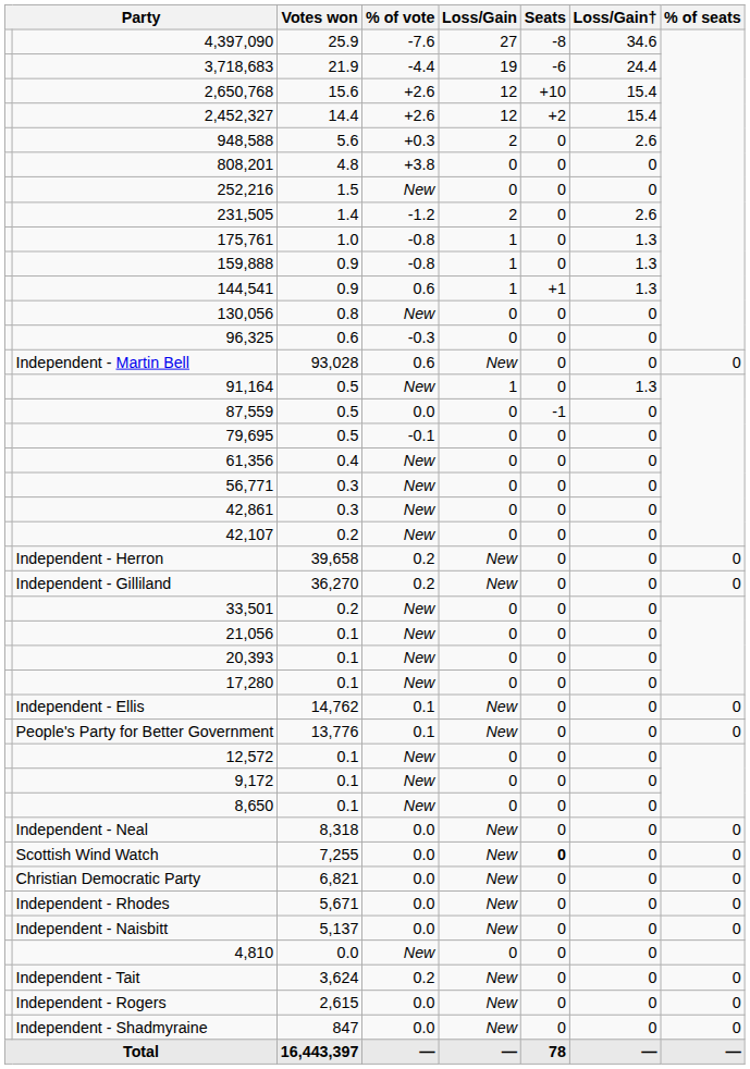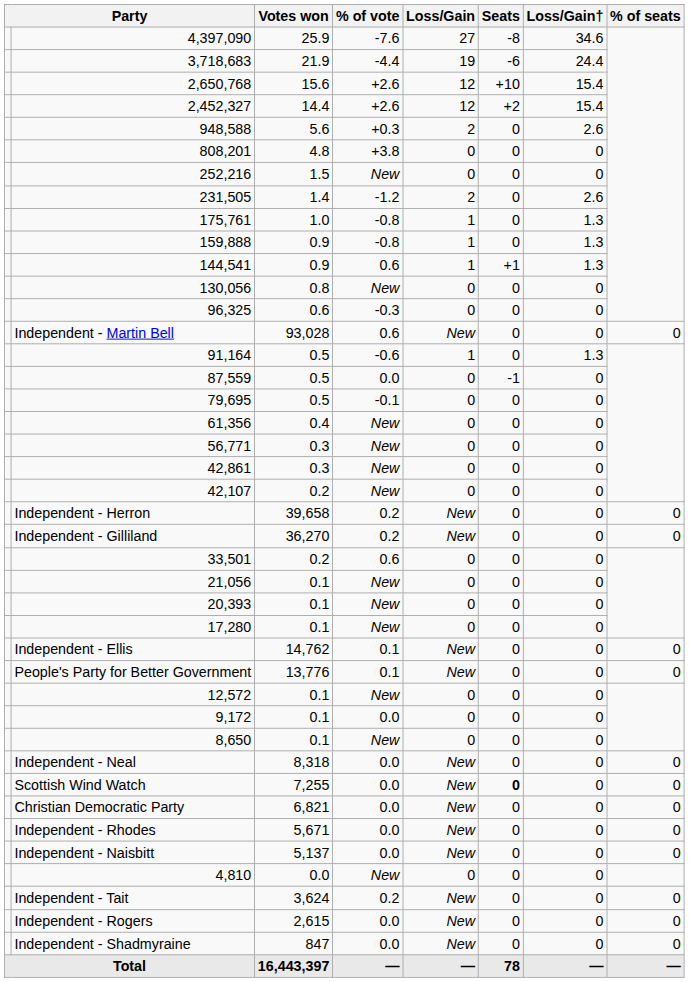91,164 | % of vote: New -> -0.6
33,501 | % of vote: New -> 0.6
9,172 | % of vote: New -> 0.0
